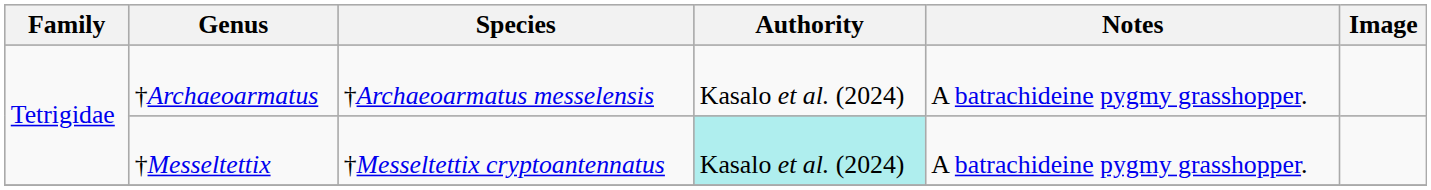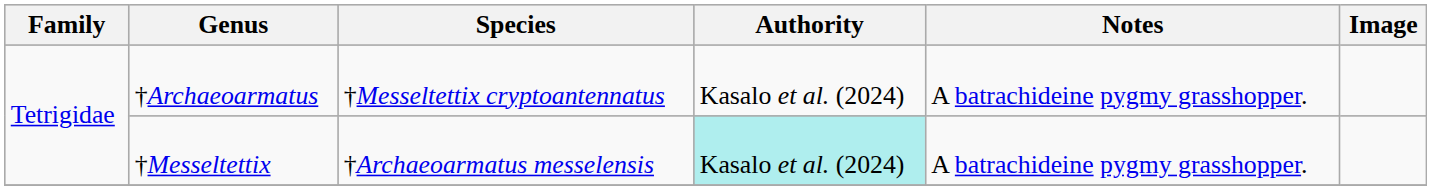†Archaeoarmatus | Species: †Archaeoarmatus messelensis -> †Messeltettix cryptoantennatus
†Messeltettix | Species: †Messeltettix cryptoantennatus -> †Archaeoarmatus messelensis
